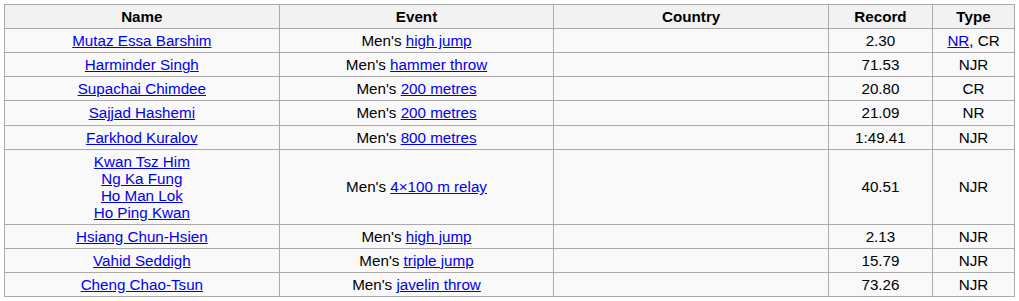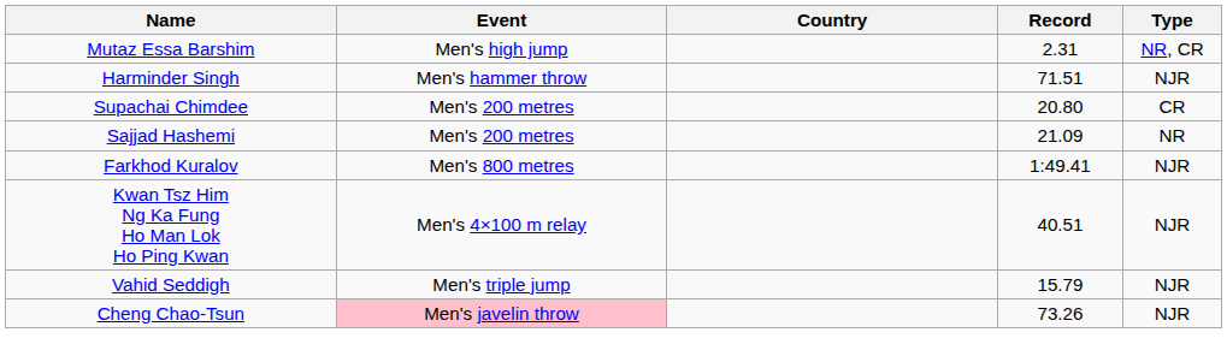Mutaz Essa Barshim | Record: 2.30 -> 2.31
Harminder Singh | Record: 71.53 -> 71.51
- row: Hsiang Chun-Hsien | Men's high jump | 2.13 | NJR
Cheng Chao-Tsun | Event: no background -> pink background
